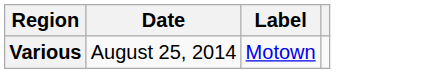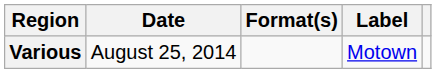+ column: Format(s)
